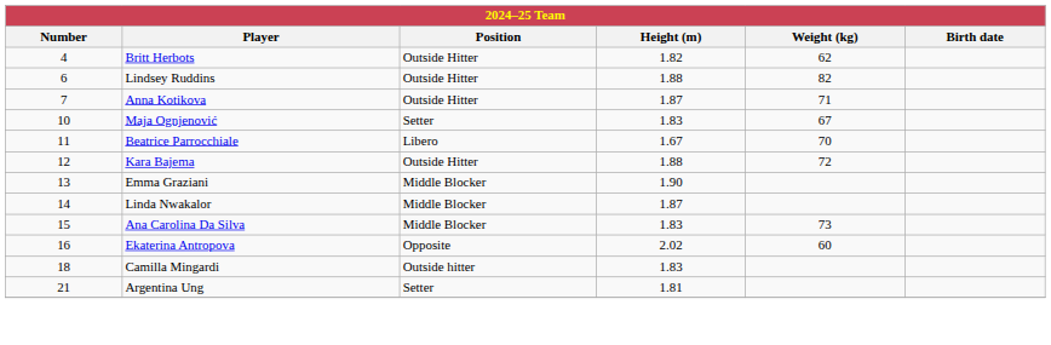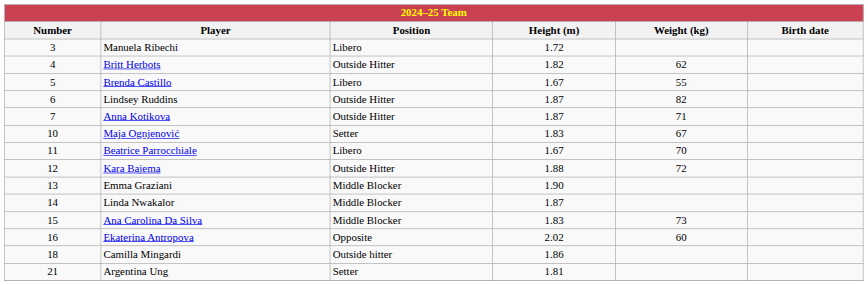+ row: 3 | Manuela Ribechi | Libero | 1.72
+ row: 5 | Brenda Castillo | Libero | 1.67 | 55
Lindsey Ruddins | Height (m): 1.88 -> 1.87
Camilla Mingardi | Height (m): 1.83 -> 1.86
